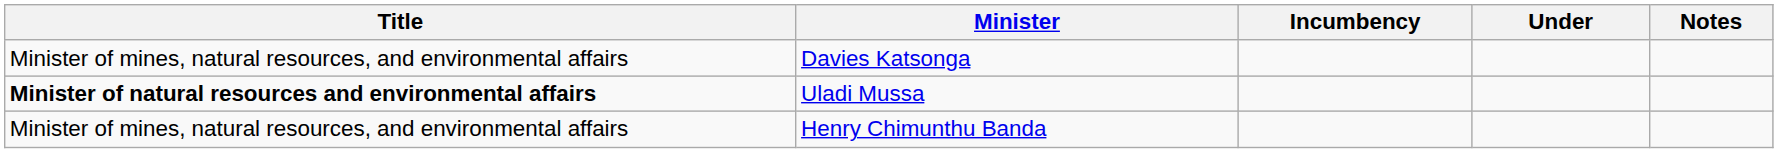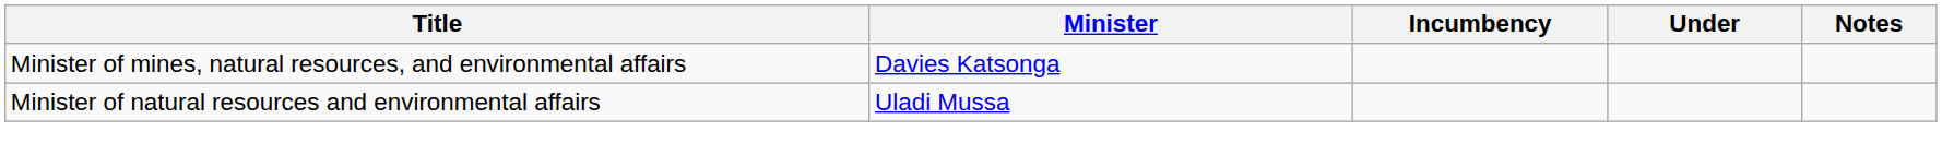Uladi Mussa | Title: bold -> normal
- row: Minister of mines, natural resources, and environmental affairs | Henry Chimunthu Banda
